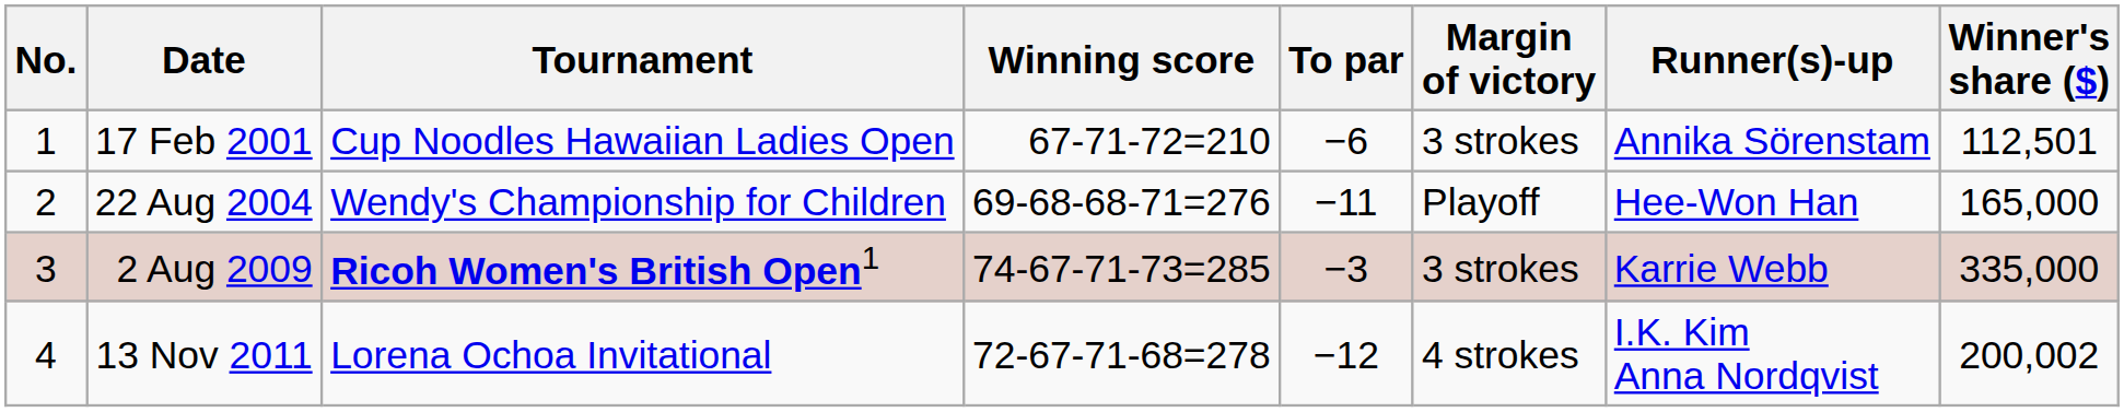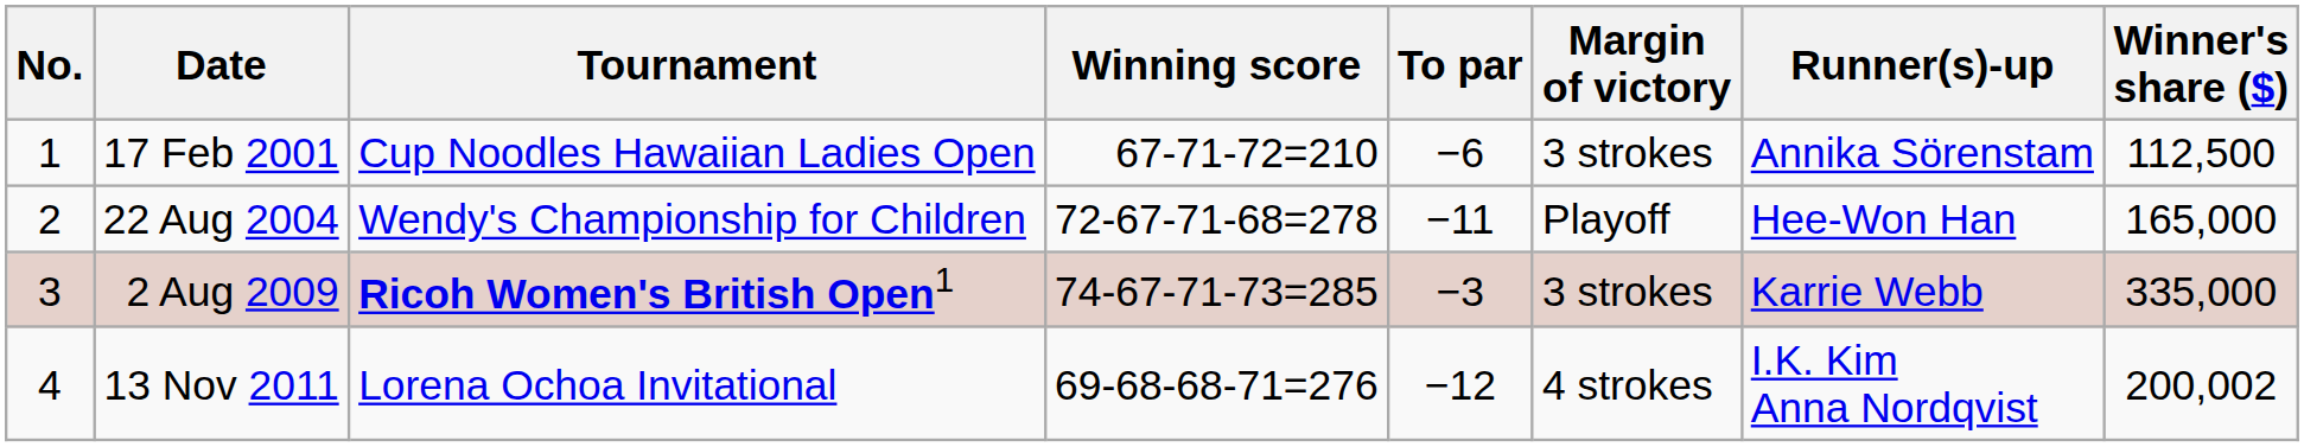17 Feb 2001 | Winner's share ($): 112,501 -> 112,500
22 Aug 2004 | Winning score: 69-68-68-71=276 -> 72-67-71-68=278
13 Nov 2011 | Winning score: 72-67-71-68=278 -> 69-68-68-71=276
